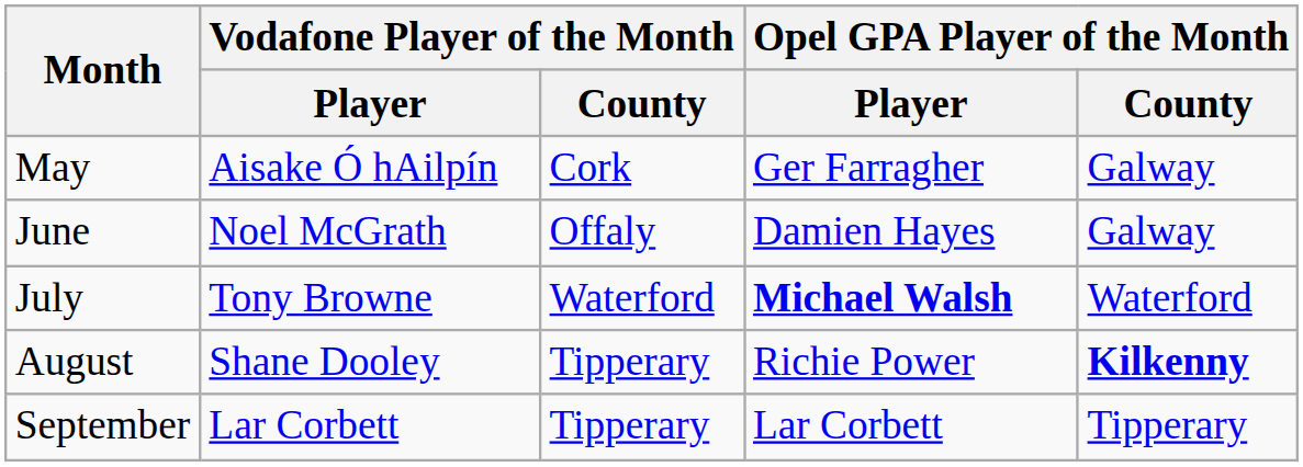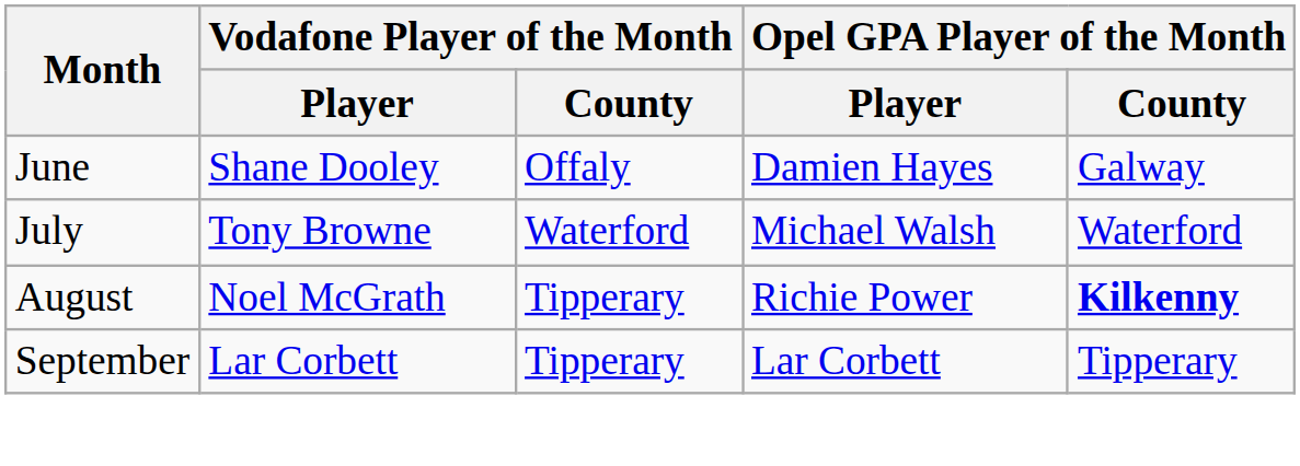- row: May | Aisake Ó hAilpín | Cork | Ger Farragher | Galway
June | Vodafone Player of the Month / Player: Noel McGrath -> Shane Dooley
July | Opel GPA Player of the Month / Player: bold -> normal
August | Vodafone Player of the Month / Player: Shane Dooley -> Noel McGrath
